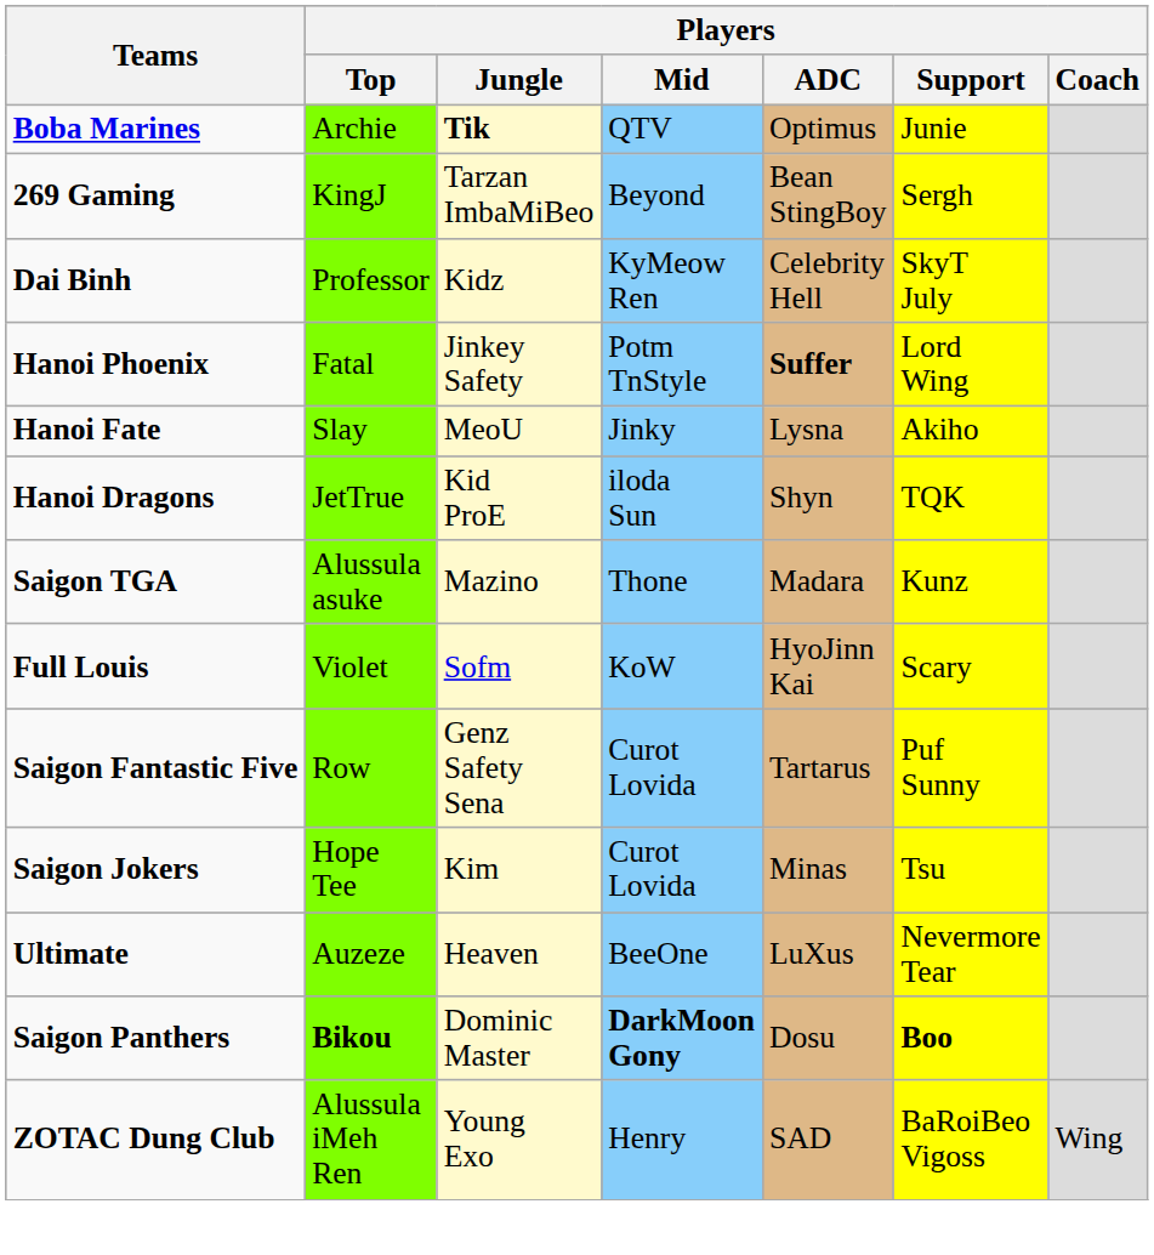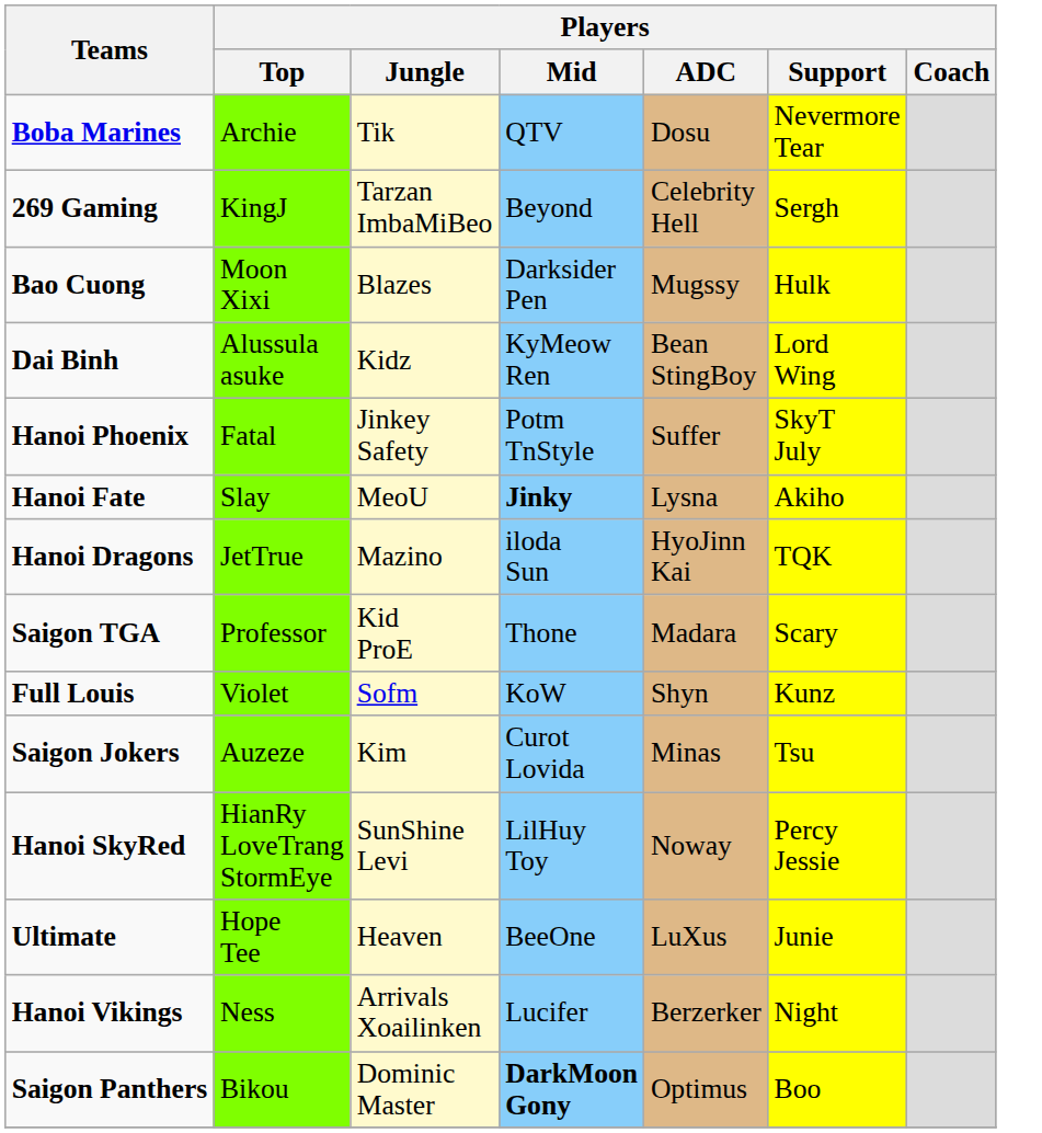Boba Marines | Players / Jungle: bold -> normal
Boba Marines | Players / ADC: Optimus -> Dosu
Boba Marines | Players / Support: Junie -> Nevermore Tear
269 Gaming | Players / ADC: Bean StingBoy -> Celebrity Hell
+ row: Bao Cuong | Moon Xixi | Blazes | Darksider Pen | Mugssy | Hulk
Dai Binh | Players / Top: Professor -> Alussula asuke
Dai Binh | Players / ADC: Celebrity Hell -> Bean StingBoy
Dai Binh | Players / Support: SkyT July -> Lord Wing
Hanoi Phoenix | Players / ADC: bold -> normal
Hanoi Phoenix | Players / Support: Lord Wing -> SkyT July
Hanoi Fate | Players / Mid: normal -> bold
Hanoi Dragons | Players / Jungle: Kid ProE -> Mazino
Hanoi Dragons | Players / ADC: Shyn -> HyoJinn Kai
Saigon TGA | Players / Top: Alussula asuke -> Professor
Saigon TGA | Players / Jungle: Mazino -> Kid ProE
Saigon TGA | Players / Support: Kunz -> Scary
Full Louis | Players / ADC: HyoJinn Kai -> Shyn
Full Louis | Players / Support: Scary -> Kunz
- row: Saigon Fantastic Five | Row | Genz Safety Sena | Curot Lovida | Tartarus | Puf Sunny
Saigon Jokers | Players / Top: Hope Tee -> Auzeze
+ row: Hanoi SkyRed | HianRy LoveTrang StormEye | SunShine Levi | LilHuy Toy | Noway | Percy Jessie
Ultimate | Players / Top: Auzeze -> Hope Tee
Ultimate | Players / Support: Nevermore Tear -> Junie
+ row: Hanoi Vikings | Ness | Arrivals Xoailinken | Lucifer | Berzerker | Night
Saigon Panthers | Players / Top: bold -> normal
Saigon Panthers | Players / ADC: Dosu -> Optimus
Saigon Panthers | Players / Support: bold -> normal
- row: ZOTAC Dung Club | Alussula iMeh Ren | Young Exo | Henry | SAD | BaRoiBeo Vigoss | Wing
